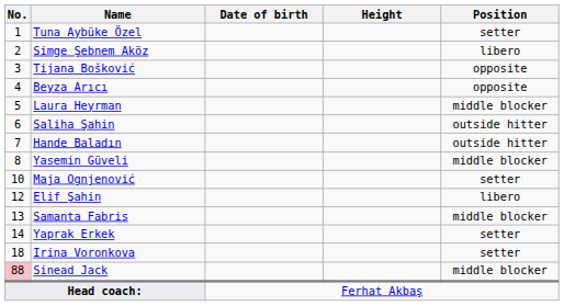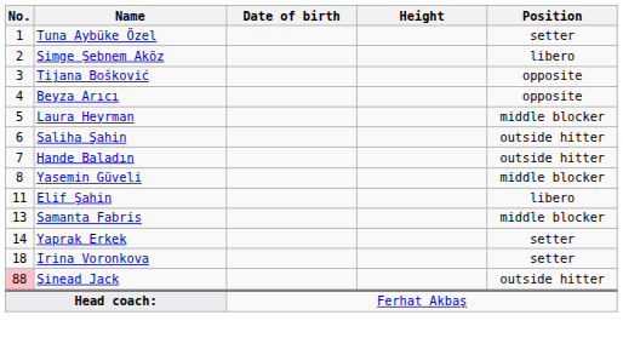- row: 10 | Maja Ognjenović | setter
Elif Şahin | No.: 12 -> 11
Sinead Jack | Position: middle blocker -> outside hitter
